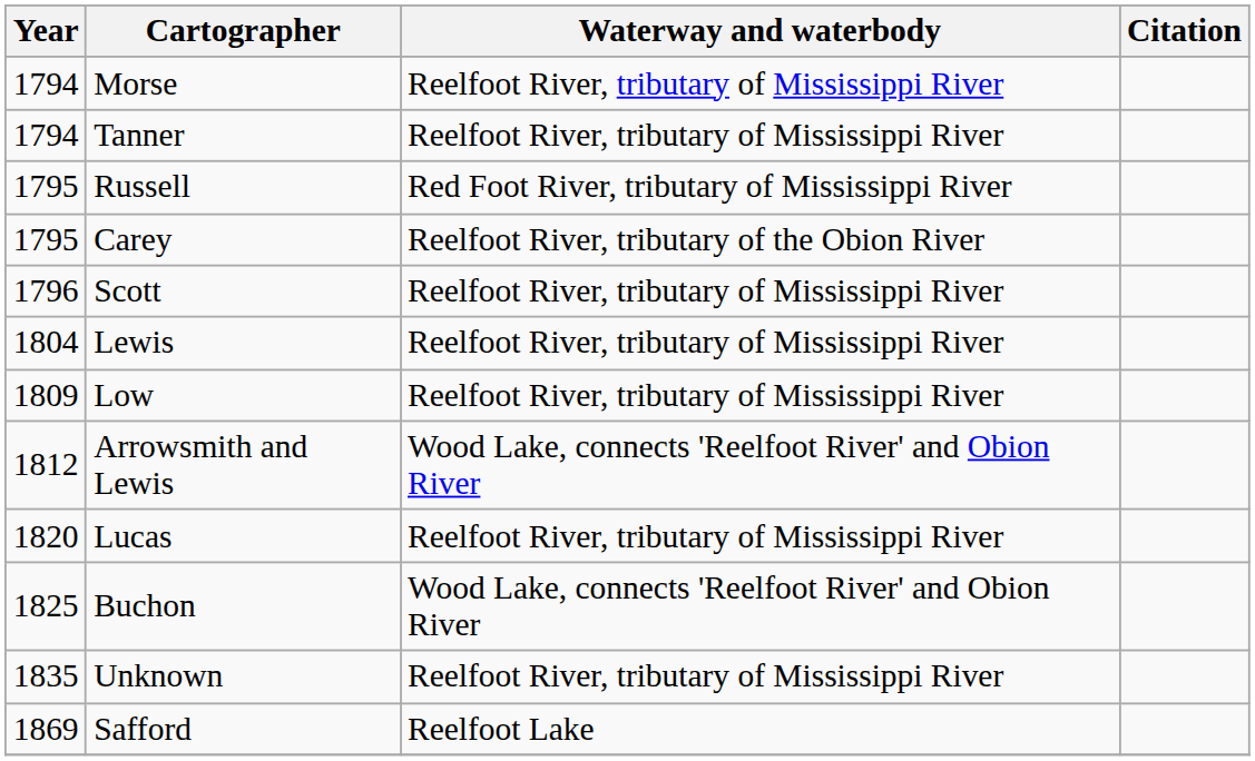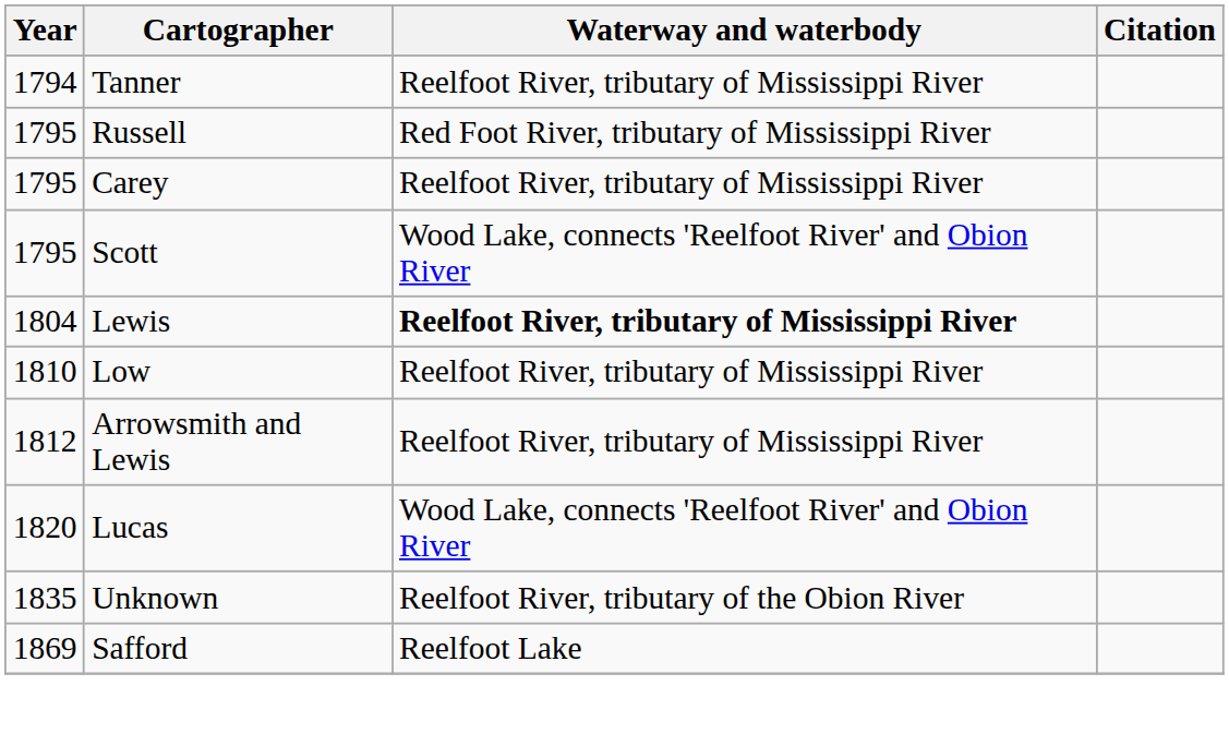- row: 1794 | Morse | Reelfoot River, tributary of Mississippi River
Carey | Waterway and waterbody: Reelfoot River, tributary of the Obion River -> Reelfoot River, tributary of Mississippi River
Scott | Year: 1796 -> 1795
Scott | Waterway and waterbody: Reelfoot River, tributary of Mississippi River -> Wood Lake, connects 'Reelfoot River' and Obion River
Lewis | Waterway and waterbody: normal -> bold
Low | Year: 1809 -> 1810
Arrowsmith and Lewis | Waterway and waterbody: Wood Lake, connects 'Reelfoot River' and Obion River -> Reelfoot River, tributary of Mississippi River
Lucas | Waterway and waterbody: Reelfoot River, tributary of Mississippi River -> Wood Lake, connects 'Reelfoot River' and Obion River
- row: 1825 | Buchon | Wood Lake, connects 'Reelfoot River' and Obion River
Unknown | Waterway and waterbody: Reelfoot River, tributary of Mississippi River -> Reelfoot River, tributary of the Obion River
